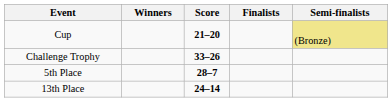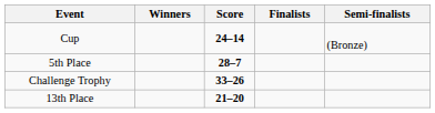Cup | Score: 21–20 -> 24–14
Cup | Semi-finalists: khaki background -> no background
rows swapped: 5th Place <-> Challenge Trophy
13th Place | Score: 24–14 -> 21–20
